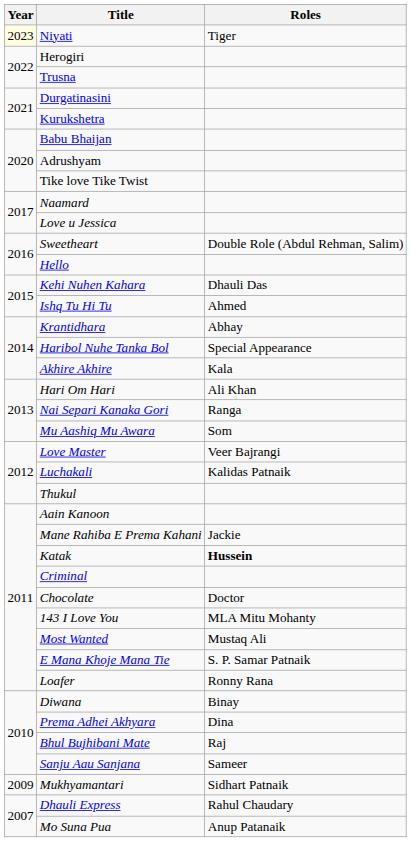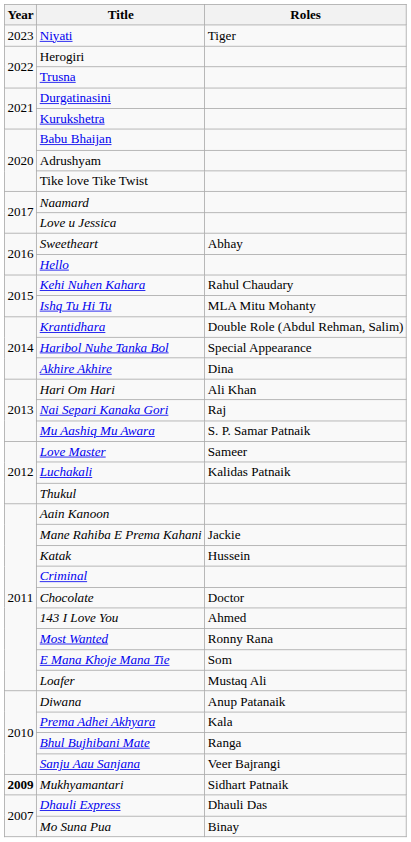Niyati | Year: lightyellow background -> no background
Sweetheart | Roles: Double Role (Abdul Rehman, Salim) -> Abhay
Kehi Nuhen Kahara | Roles: Dhauli Das -> Rahul Chaudary
Ishq Tu Hi Tu | Roles: Ahmed -> MLA Mitu Mohanty
Krantidhara | Roles: Abhay -> Double Role (Abdul Rehman, Salim)
Akhire Akhire | Roles: Kala -> Dina
Nai Separi Kanaka Gori | Roles: Ranga -> Raj
Mu Aashiq Mu Awara | Roles: Som -> S. P. Samar Patnaik
Love Master | Roles: Veer Bajrangi -> Sameer
Katak | Roles: bold -> normal
143 I Love You | Roles: MLA Mitu Mohanty -> Ahmed
Most Wanted | Roles: Mustaq Ali -> Ronny Rana
E Mana Khoje Mana Tie | Roles: S. P. Samar Patnaik -> Som
Loafer | Roles: Ronny Rana -> Mustaq Ali
Diwana | Roles: Binay -> Anup Patanaik
Prema Adhei Akhyara | Roles: Dina -> Kala
Bhul Bujhibani Mate | Roles: Raj -> Ranga
Sanju Aau Sanjana | Roles: Sameer -> Veer Bajrangi
Mukhyamantari | Year: normal -> bold
Dhauli Express | Roles: Rahul Chaudary -> Dhauli Das
Mo Suna Pua | Roles: Anup Patanaik -> Binay
